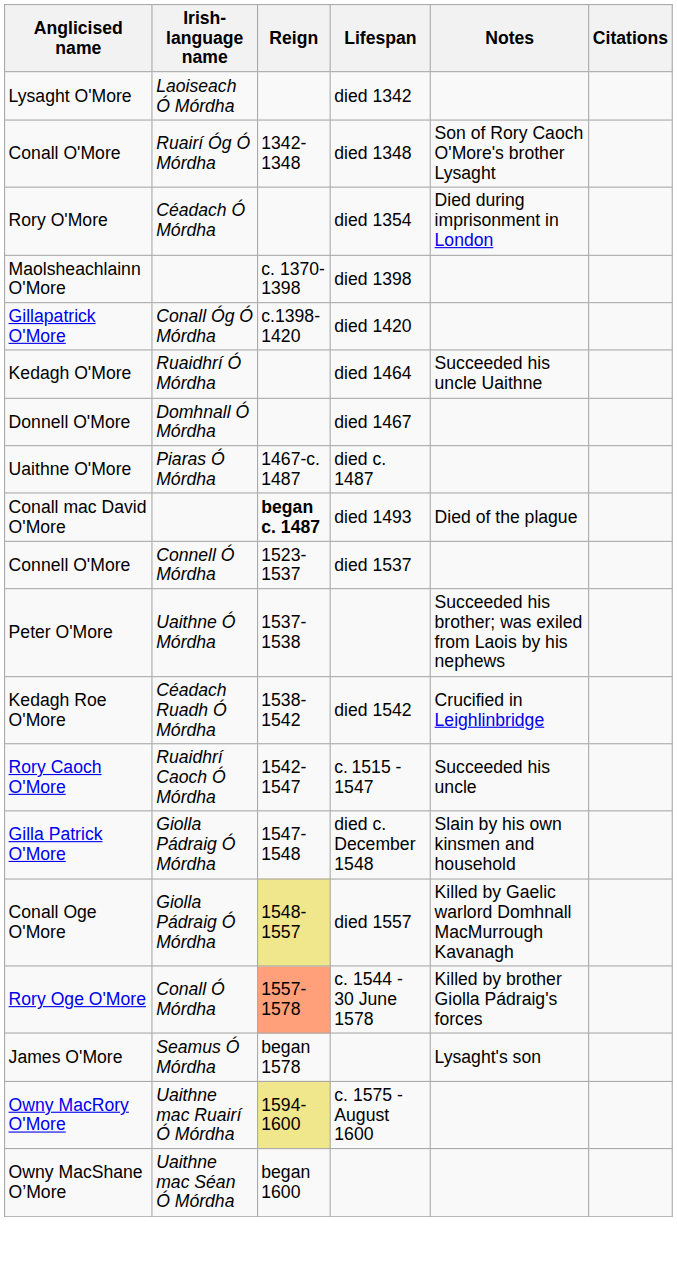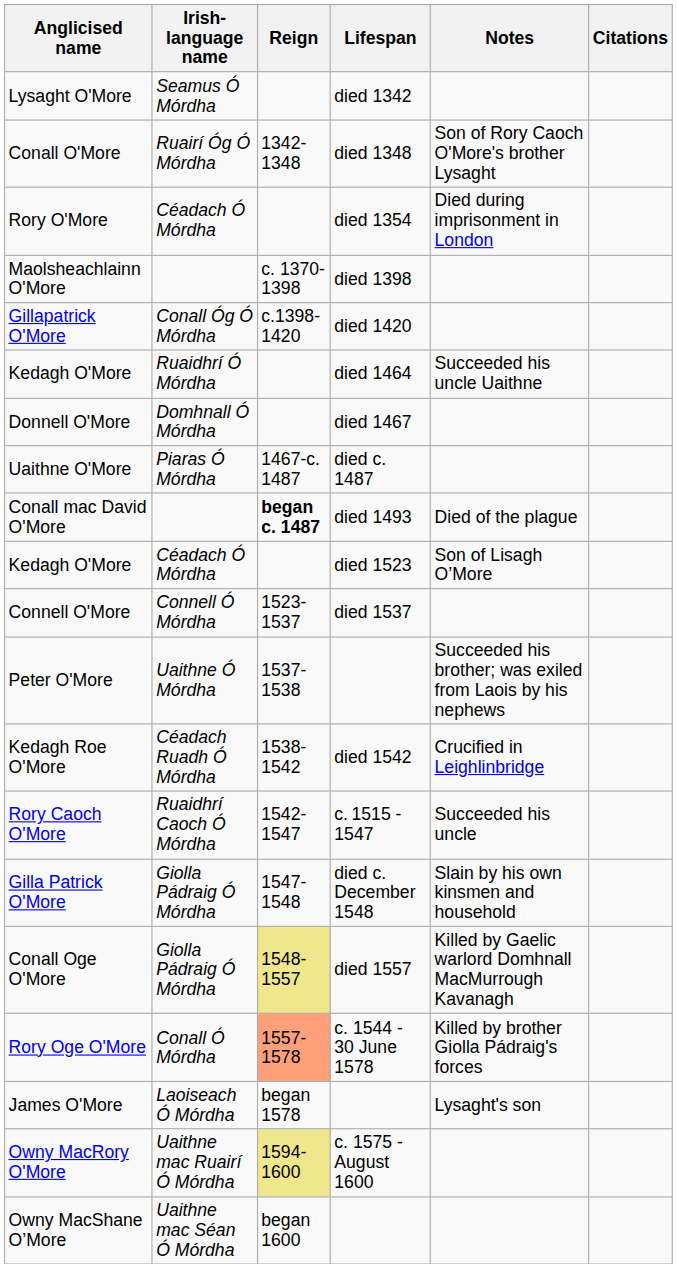Lysaght O'More | Irish-language name: Laoiseach Ó Mórdha -> Seamus Ó Mórdha
+ row: Kedagh O'More | Céadach Ó Mórdha | died 1523 | Son of Lisagh O’More
James O'More | Irish-language name: Seamus Ó Mórdha -> Laoiseach Ó Mórdha
